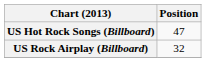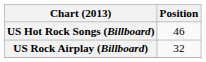US Hot Rock Songs (Billboard) | Position: 47 -> 46
